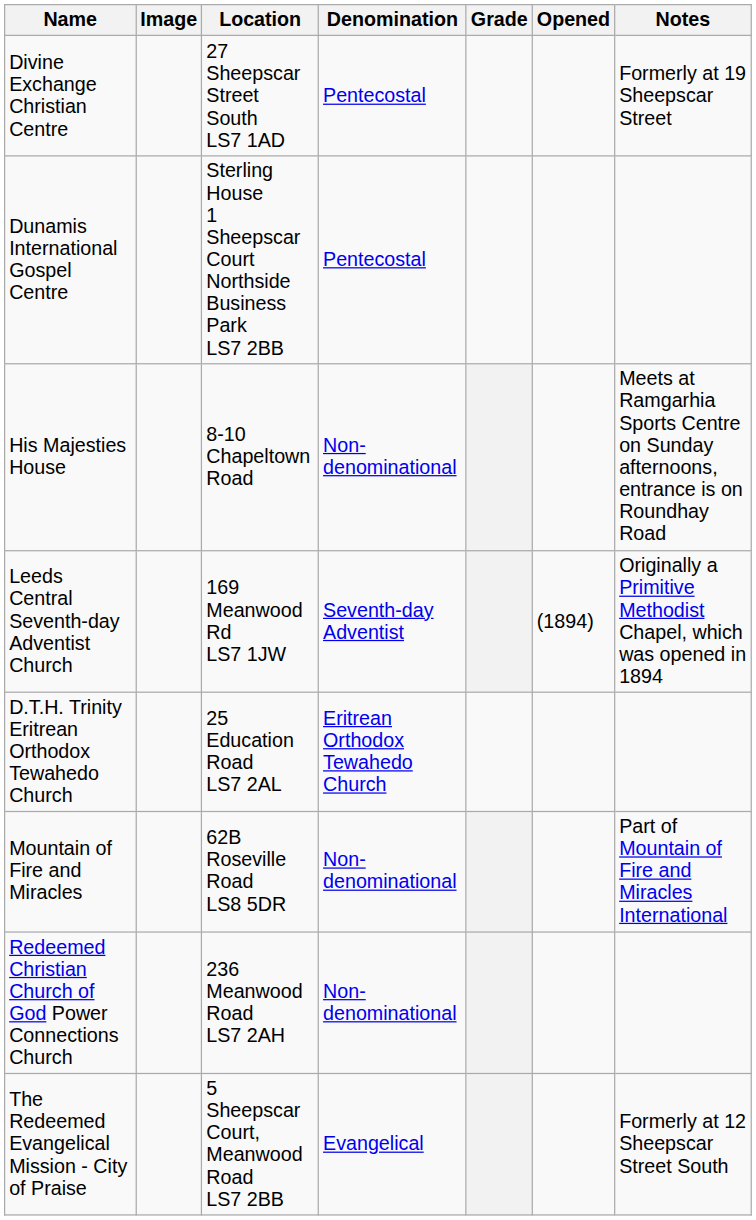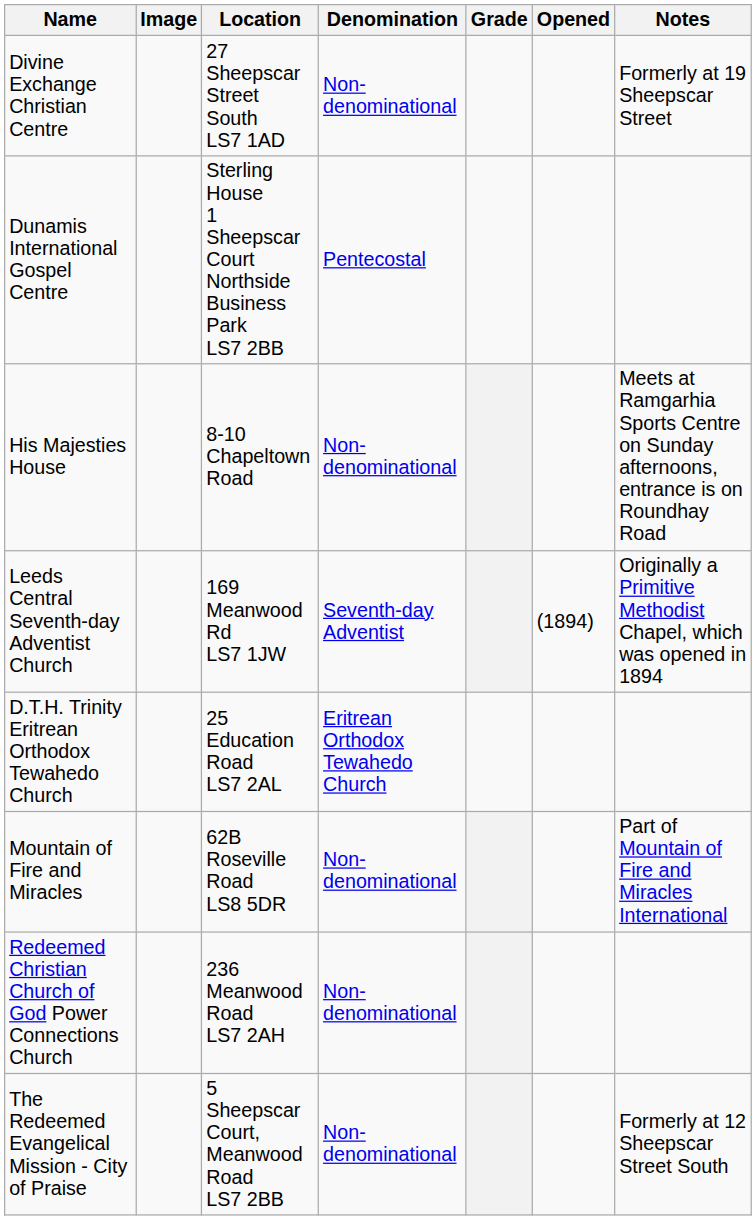Divine Exchange Christian Centre | Denomination: Pentecostal -> Non-denominational
The Redeemed Evangelical Mission - City of Praise | Denomination: Evangelical -> Non-denominational
